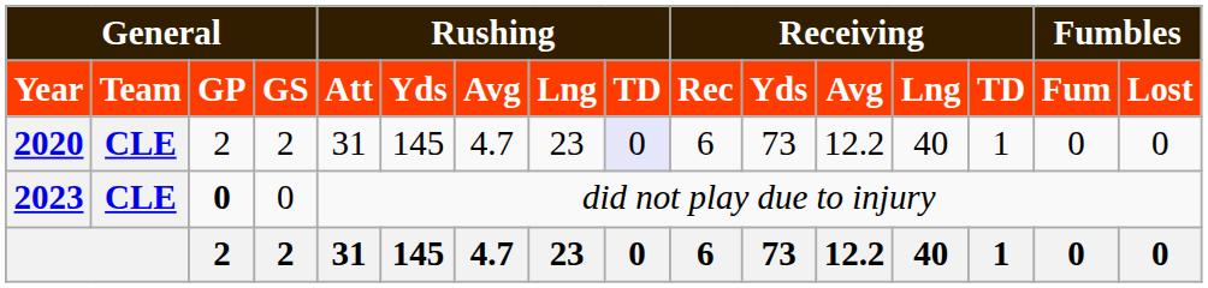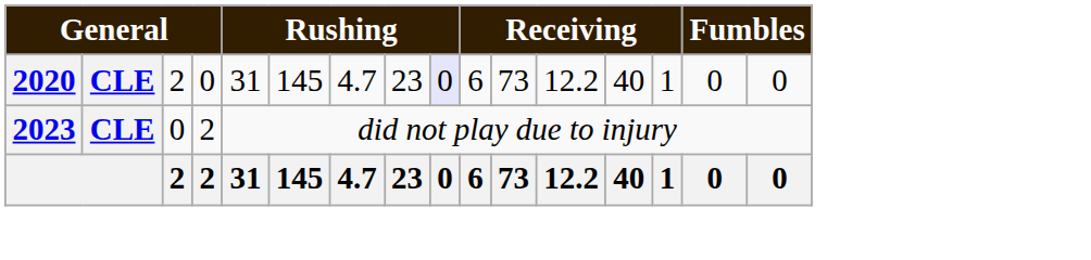- row: Year | Team | GP | GS | Att | Yds | Avg | Lng | TD | Rec | Yds | Avg | Lng | TD | Fum | Lost
2020 | column 4: 2 -> 0
2023 | column 3: bold -> normal
2023 | column 4: 0 -> 2
